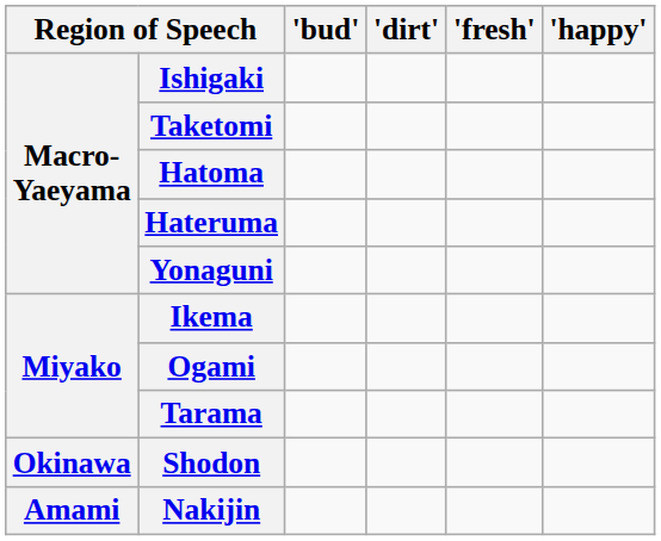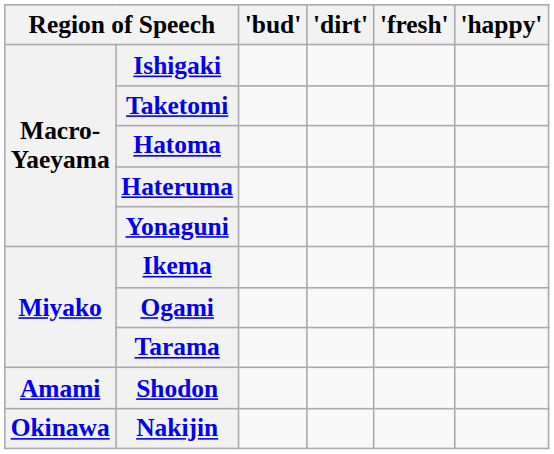Shodon | column 1: Okinawa -> Amami
Nakijin | column 1: Amami -> Okinawa
